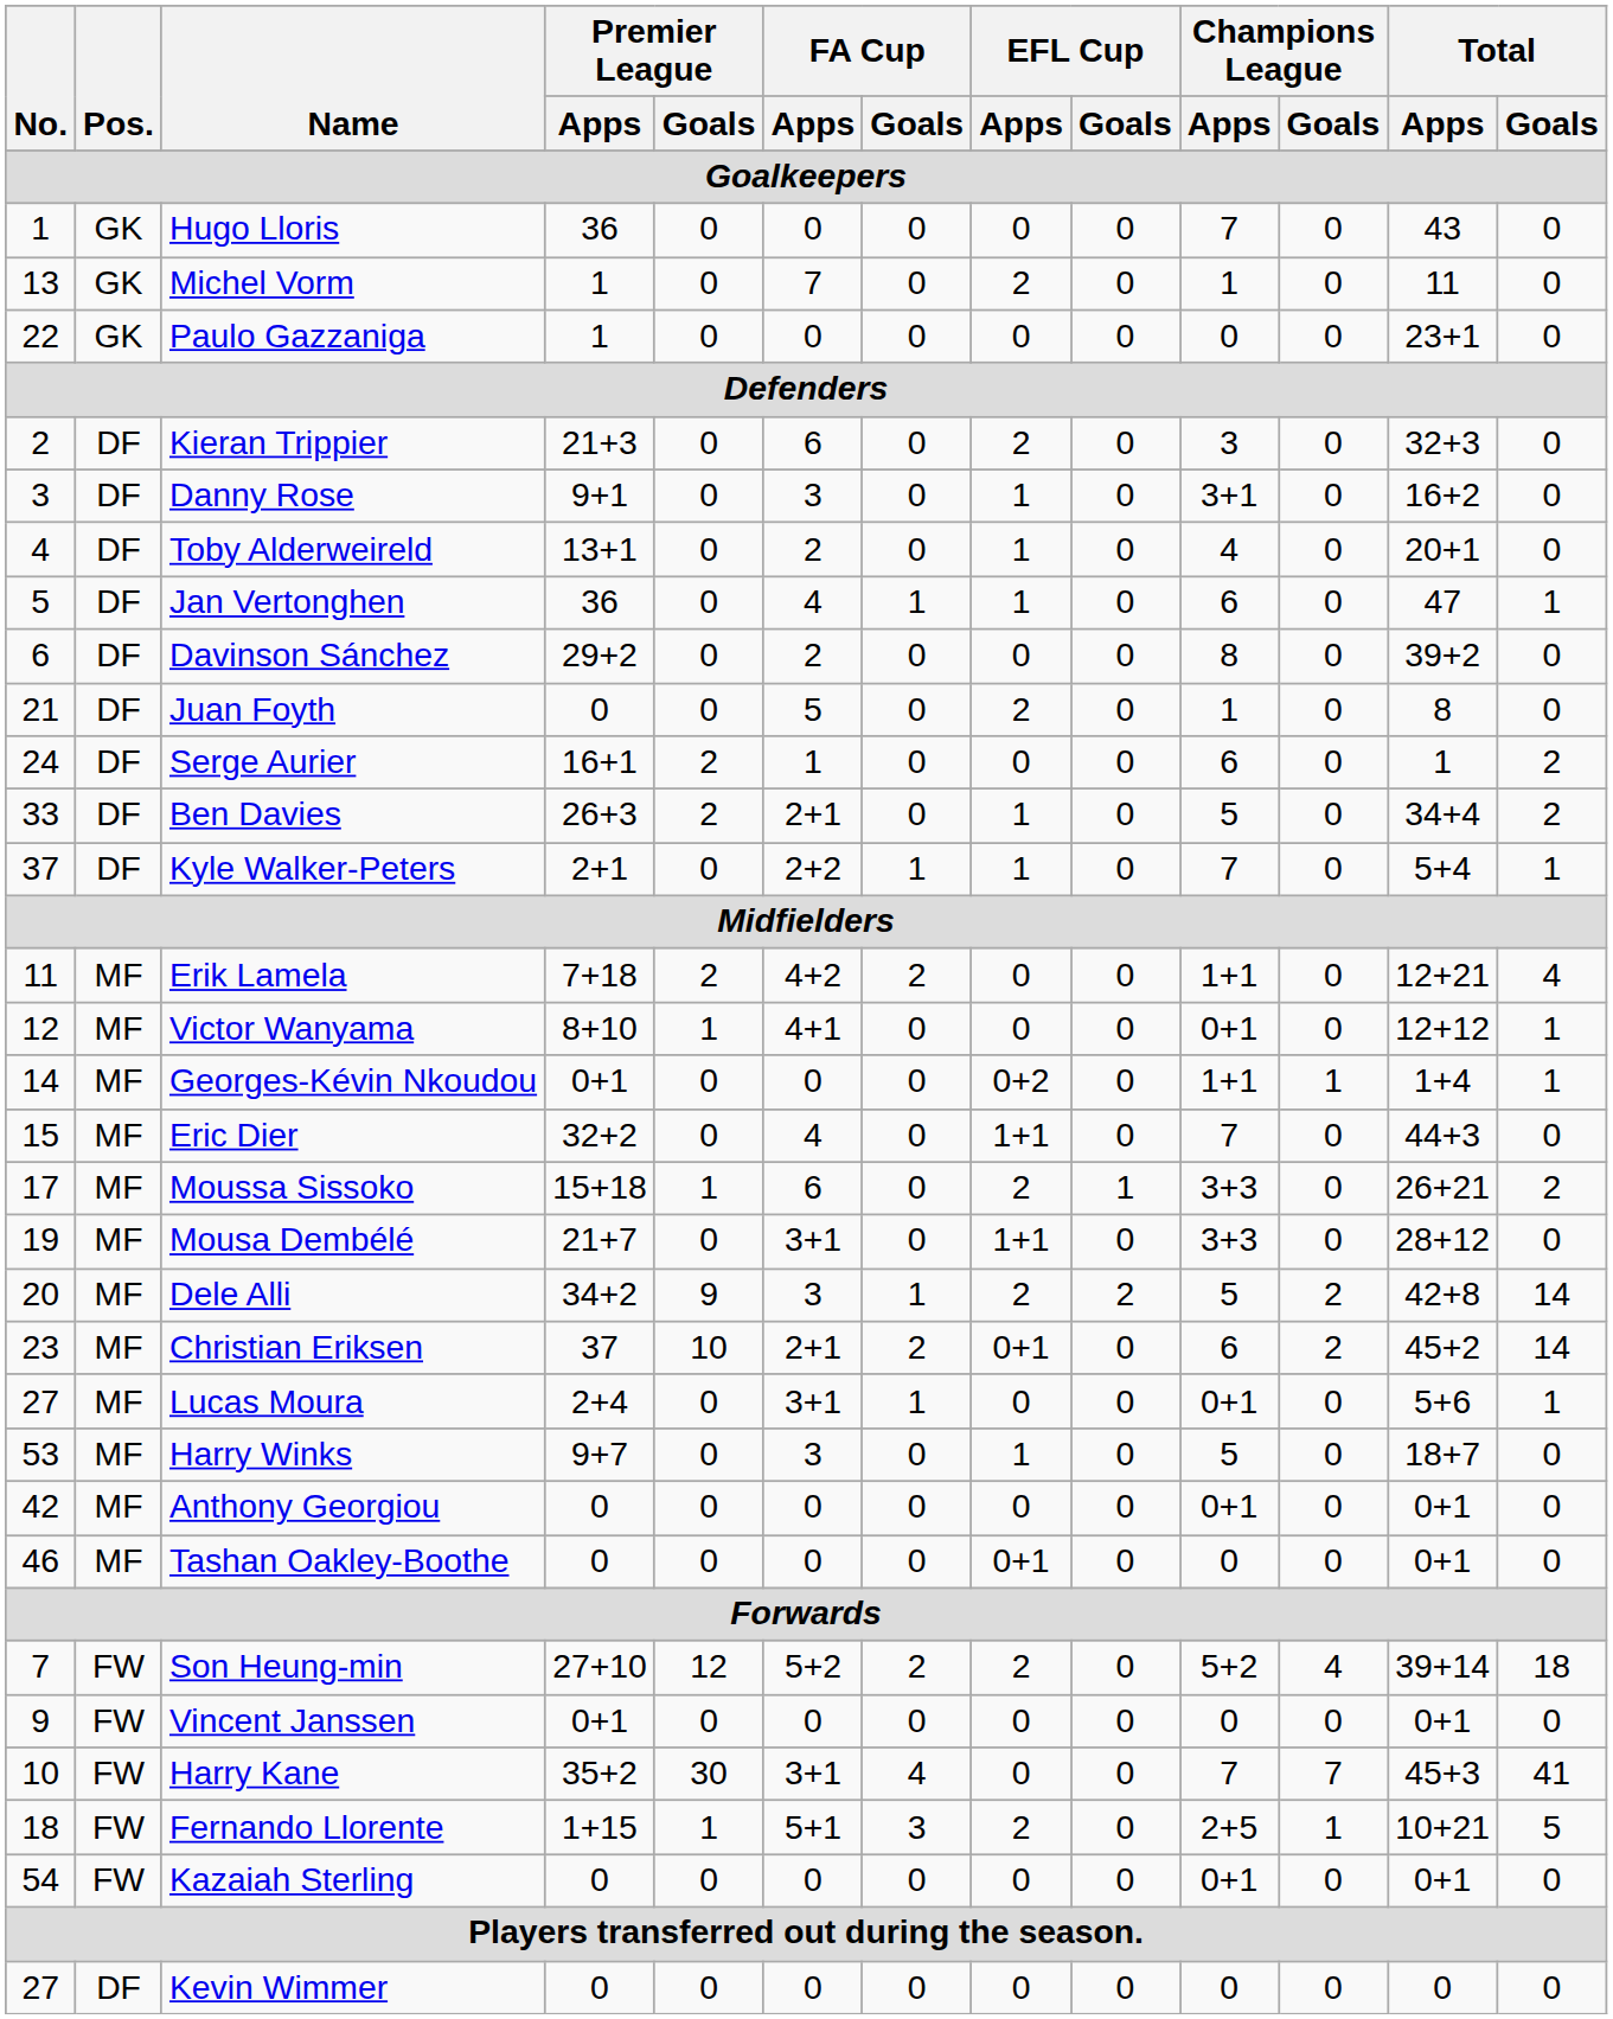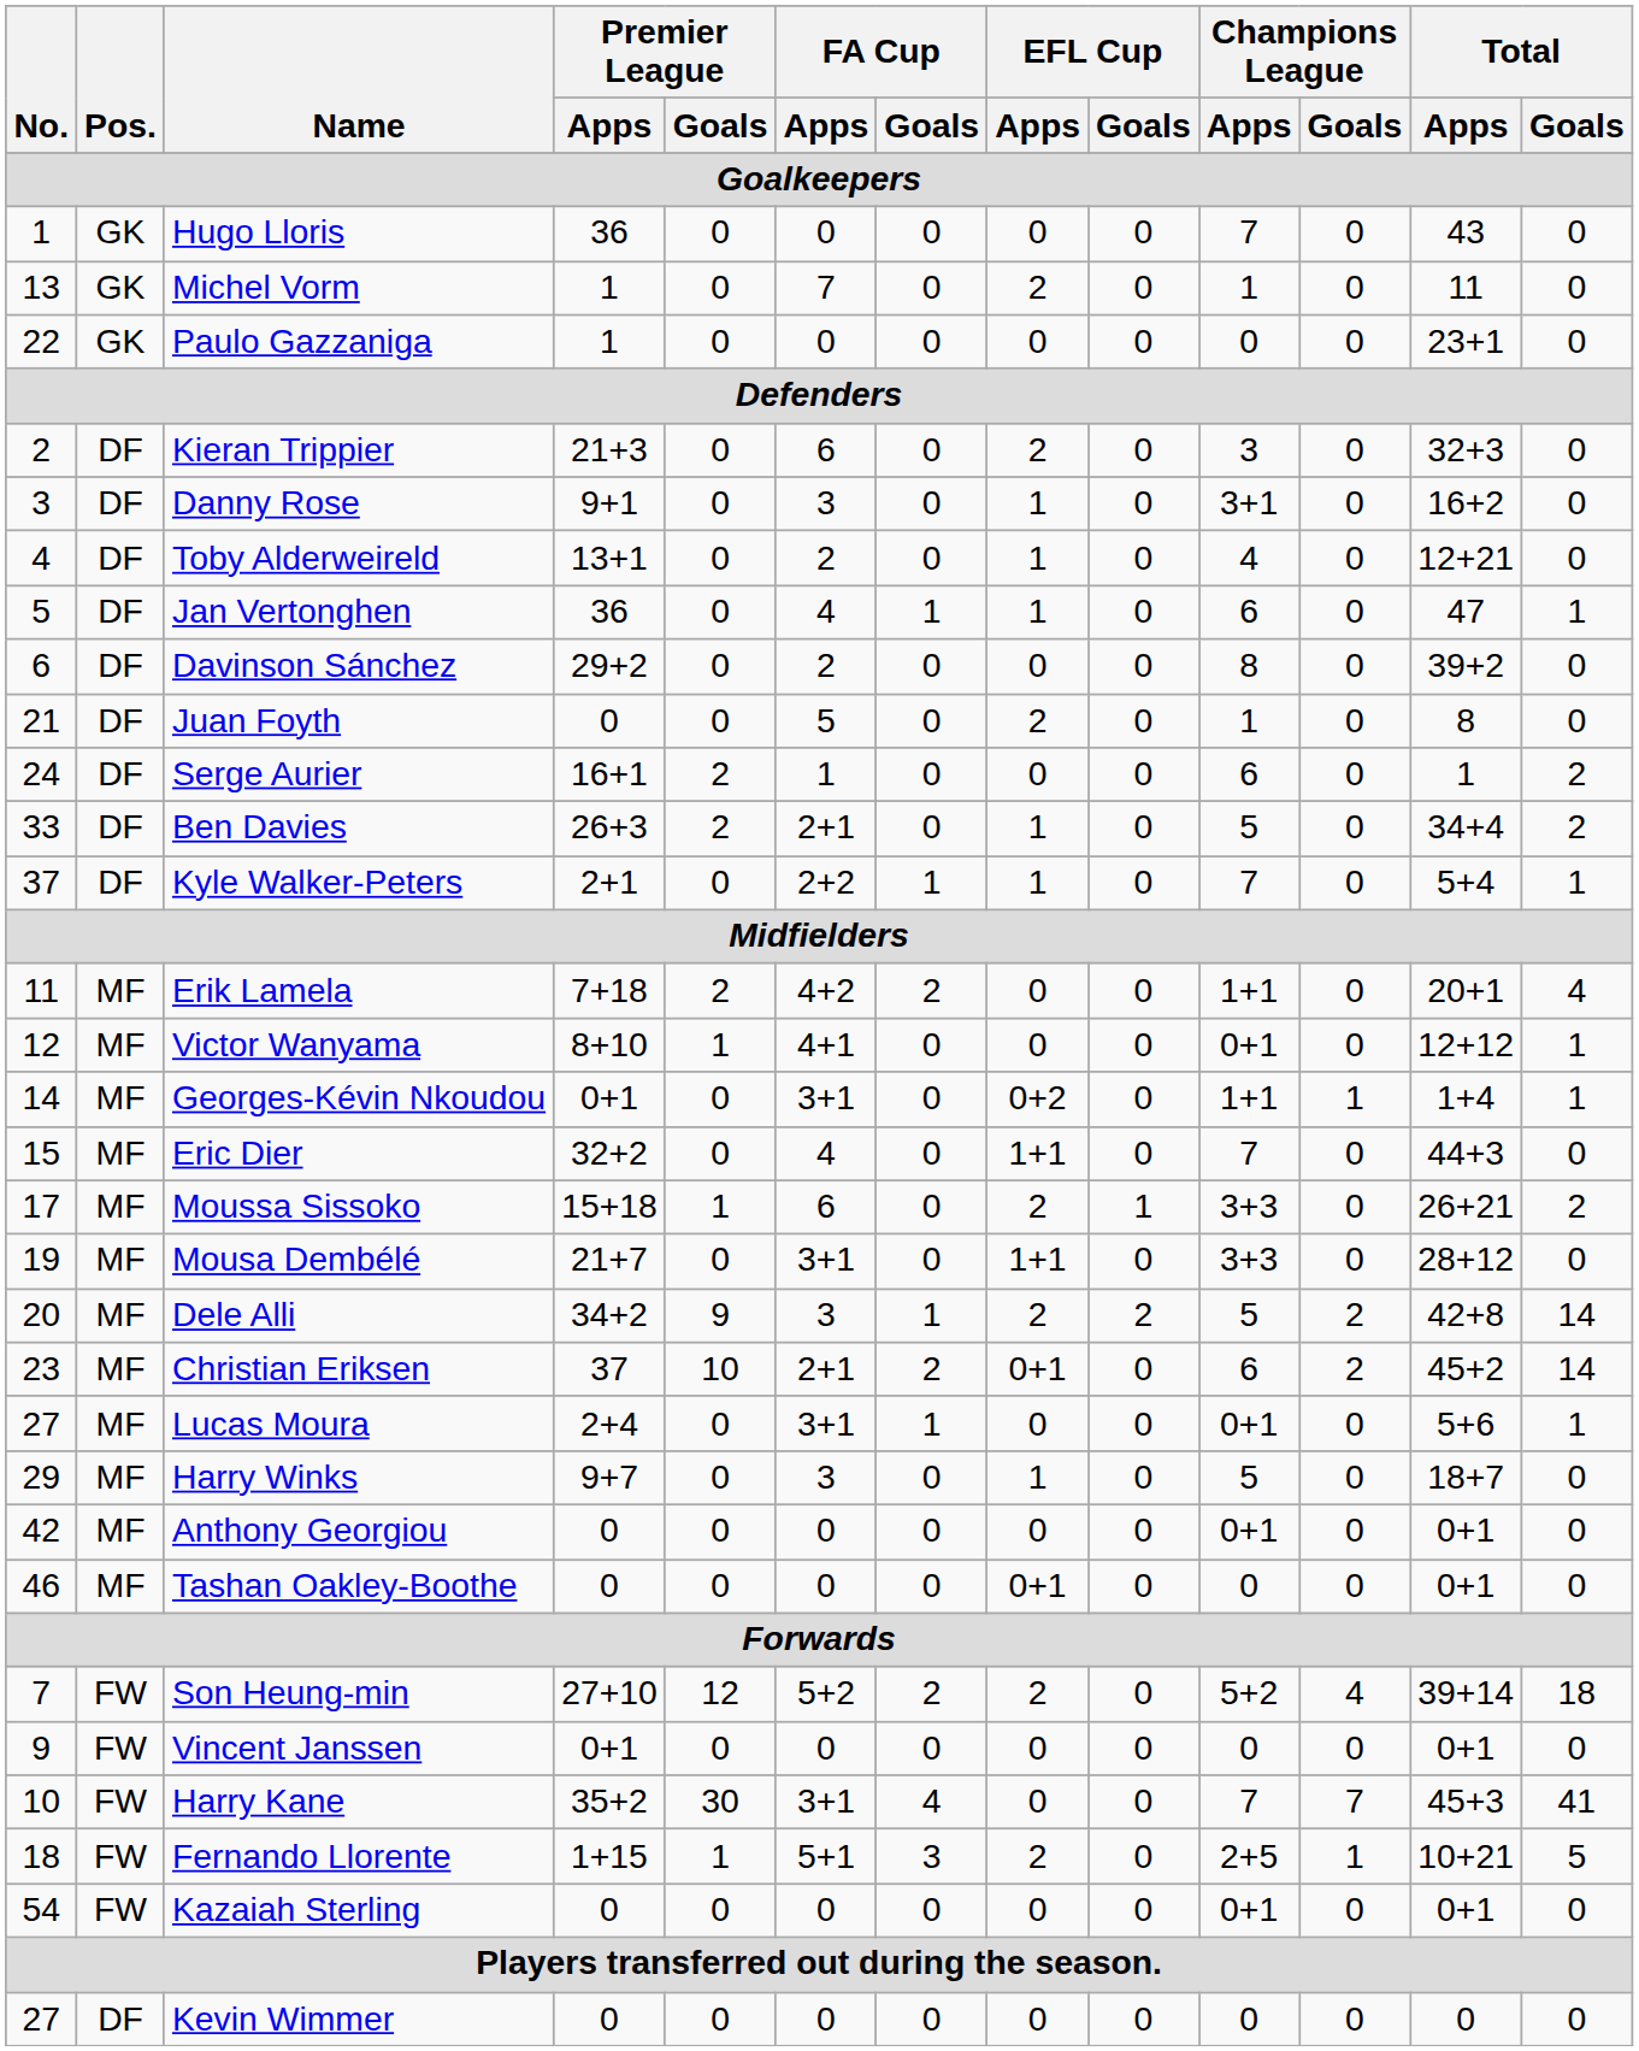Toby Alderweireld | Total / Apps: 20+1 -> 12+21
Erik Lamela | Total / Apps: 12+21 -> 20+1
Georges-Kévin Nkoudou | FA Cup / Apps: 0 -> 3+1
Harry Winks | No.: 53 -> 29
